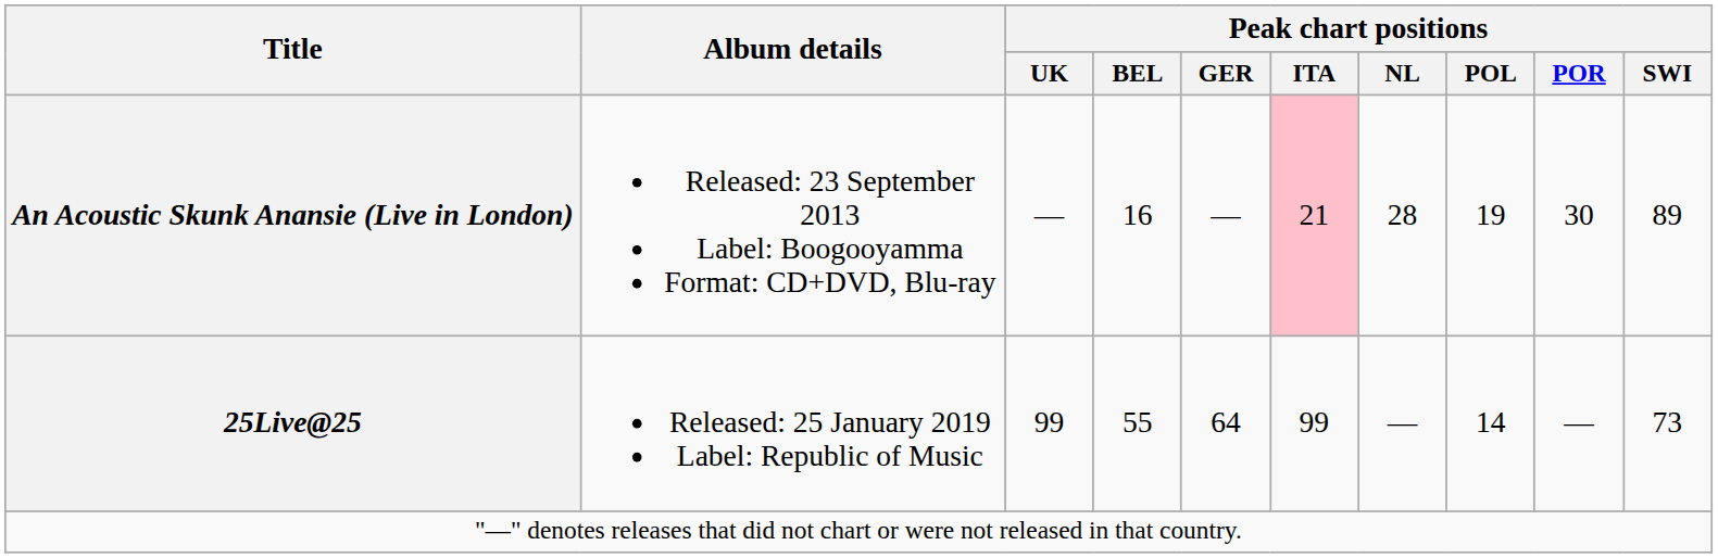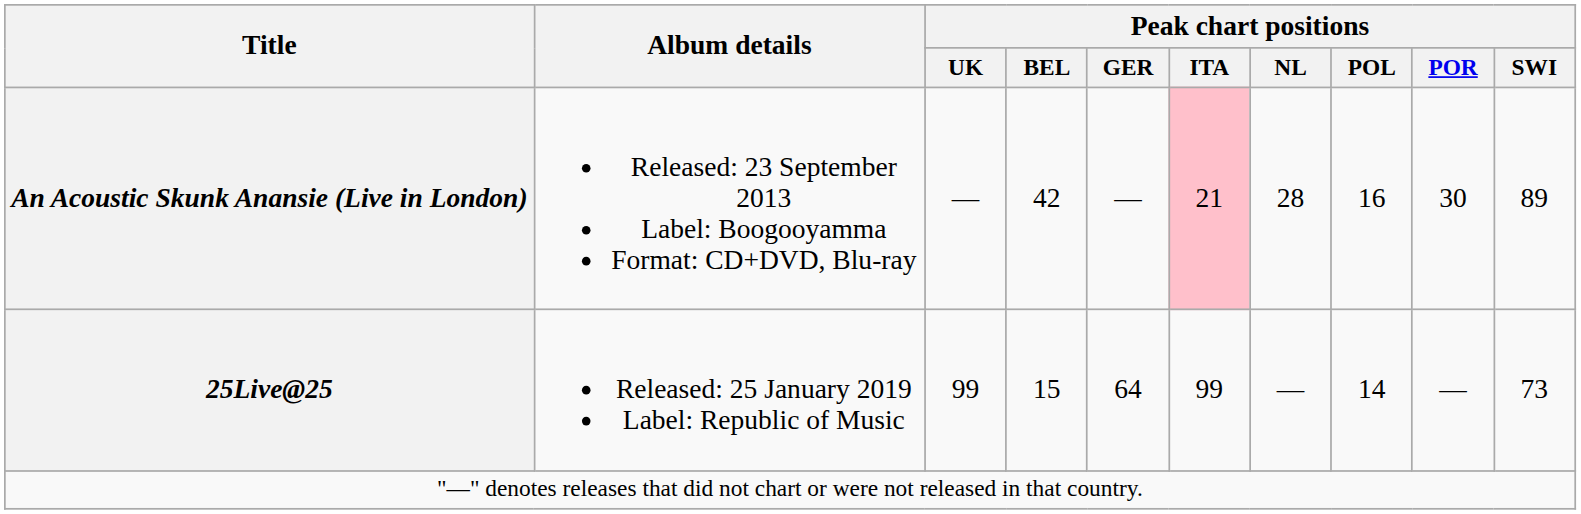An Acoustic Skunk Anansie (Live in London) | Peak chart positions / BEL: 16 -> 42
An Acoustic Skunk Anansie (Live in London) | Peak chart positions / POL: 19 -> 16
25Live@25 | Peak chart positions / BEL: 55 -> 15
